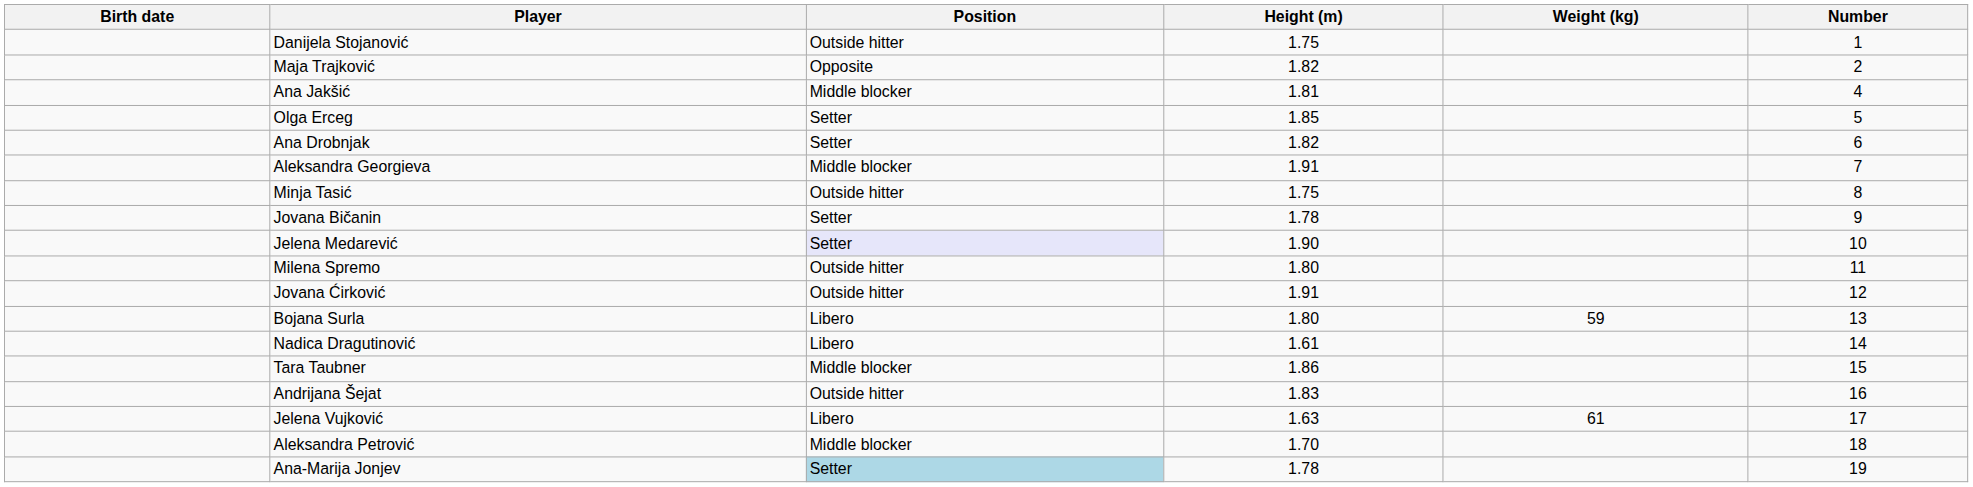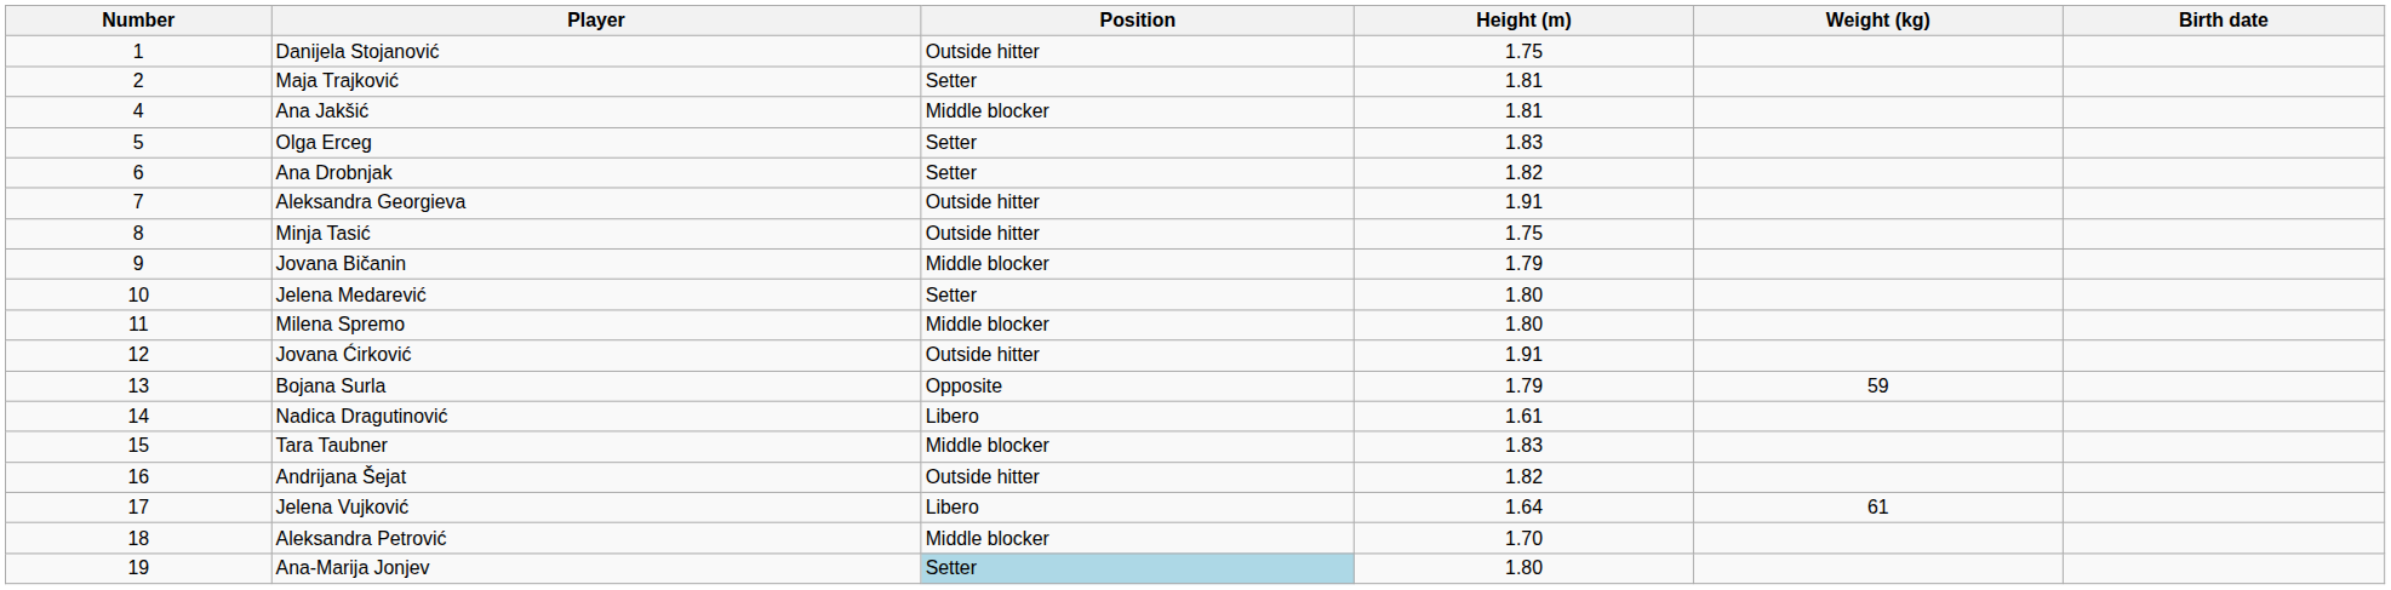columns swapped: Number <-> Birth date
Maja Trajković | Position: Opposite -> Setter
Maja Trajković | Height (m): 1.82 -> 1.81
Olga Erceg | Height (m): 1.85 -> 1.83
Aleksandra Georgieva | Position: Middle blocker -> Outside hitter
Jovana Bičanin | Position: Setter -> Middle blocker
Jovana Bičanin | Height (m): 1.78 -> 1.79
Jelena Medarević | Position: lavender background -> no background
Jelena Medarević | Height (m): 1.90 -> 1.80
Milena Spremo | Position: Outside hitter -> Middle blocker
Bojana Surla | Position: Libero -> Opposite
Bojana Surla | Height (m): 1.80 -> 1.79
Tara Taubner | Height (m): 1.86 -> 1.83
Andrijana Šejat | Height (m): 1.83 -> 1.82
Jelena Vujković | Height (m): 1.63 -> 1.64
Ana-Marija Jonjev | Height (m): 1.78 -> 1.80
